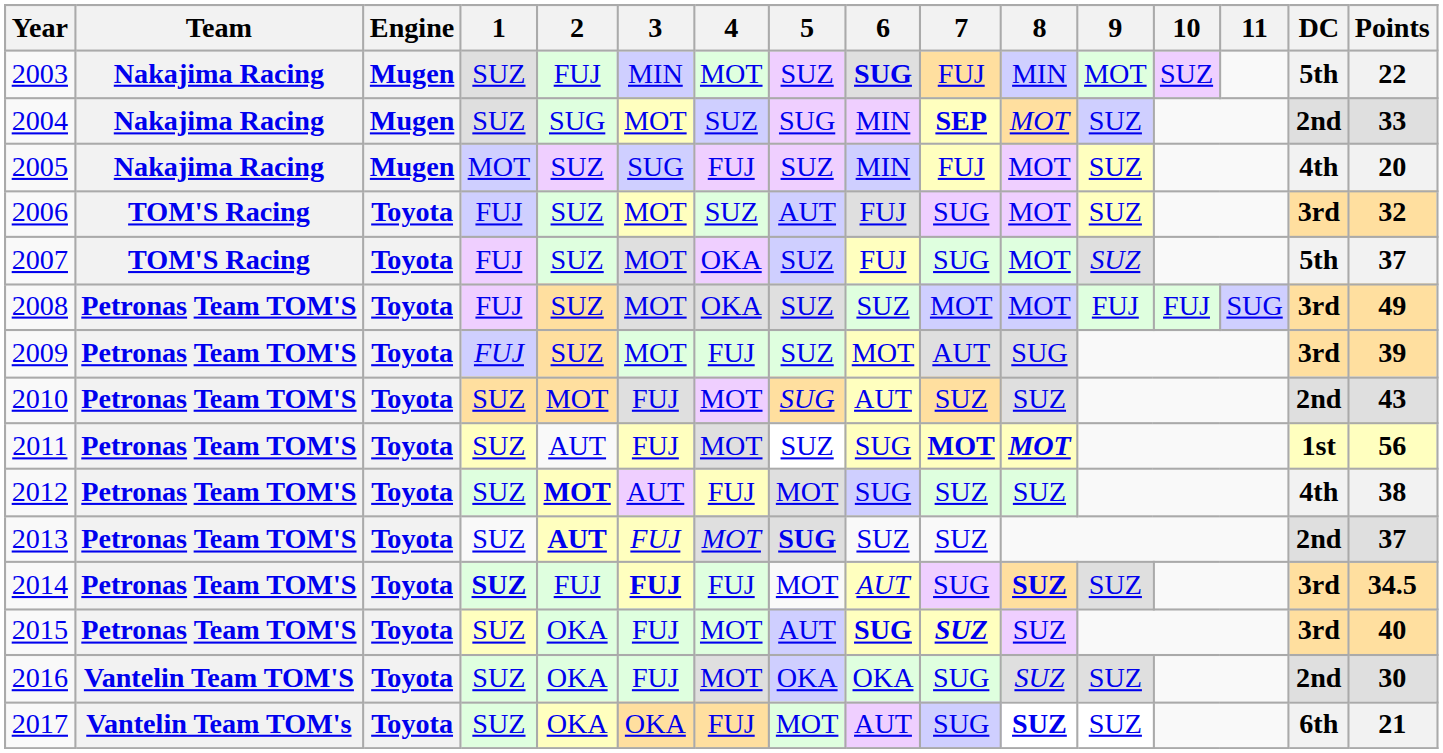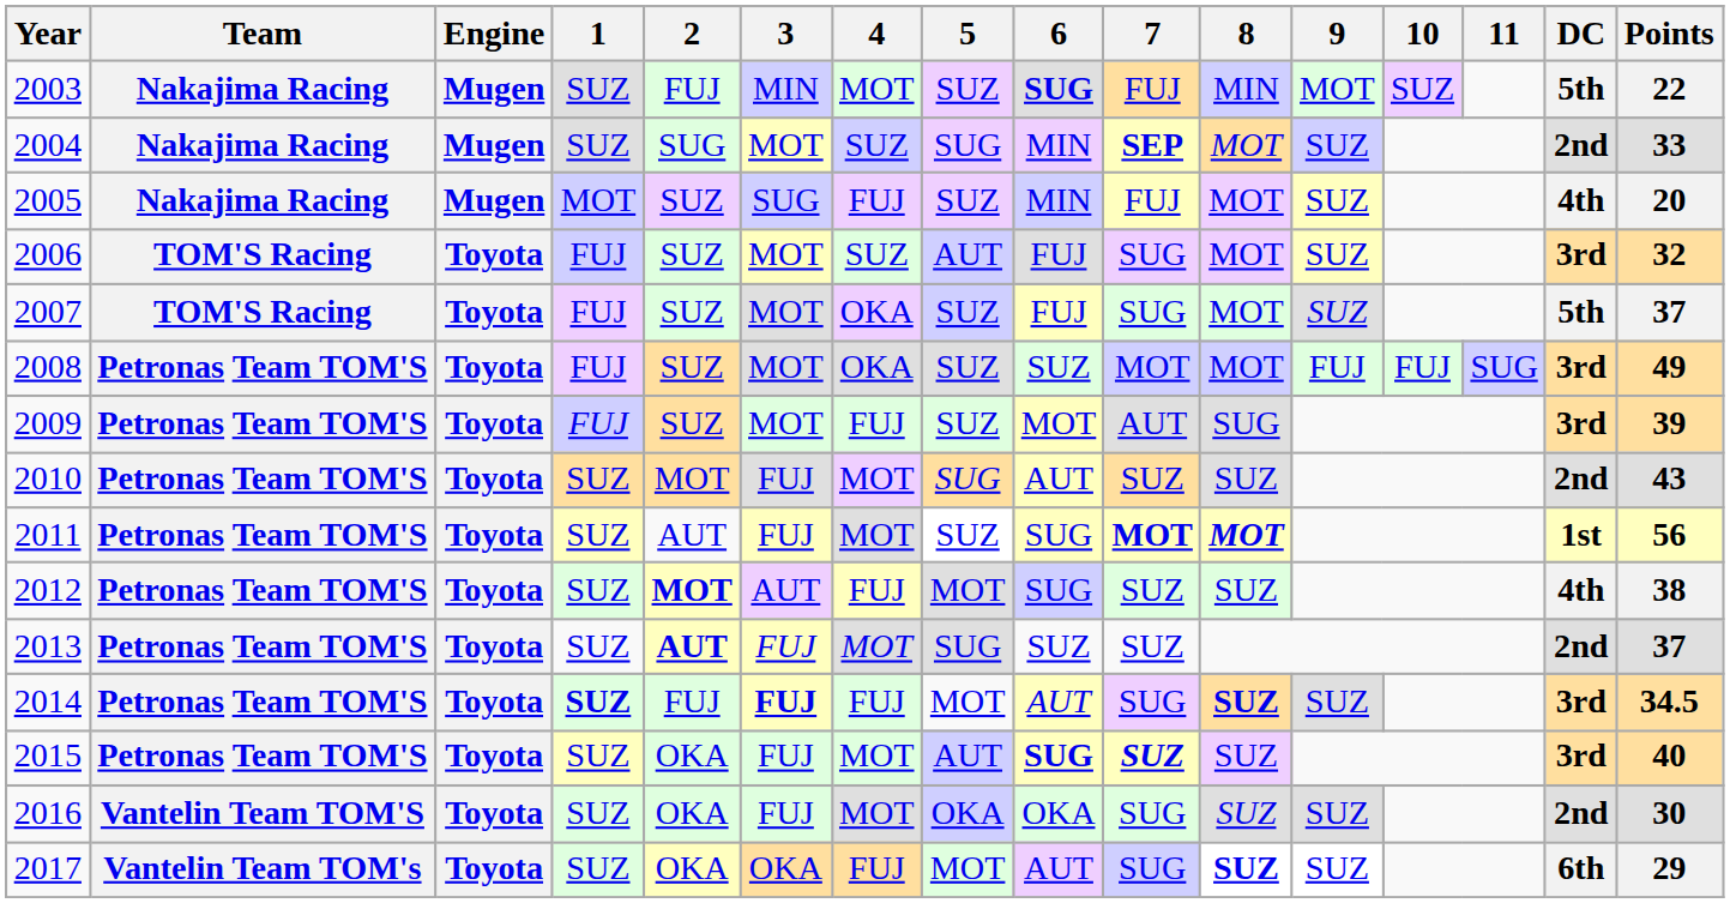2013 | 5: bold -> normal
2017 | Points: 21 -> 29
